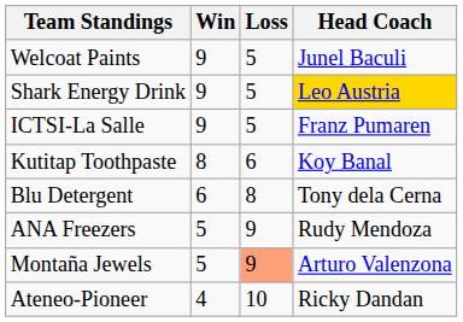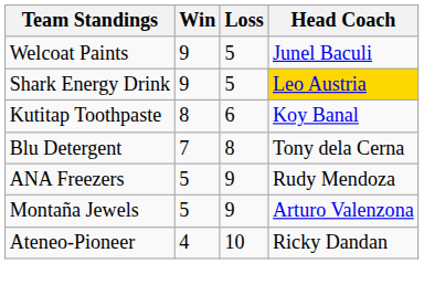- row: ICTSI-La Salle | 9 | 5 | Franz Pumaren
Blu Detergent | Win: 6 -> 7
Montaña Jewels | Loss: lightsalmon background -> no background
